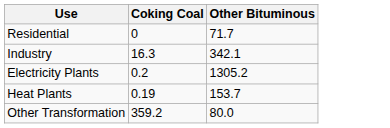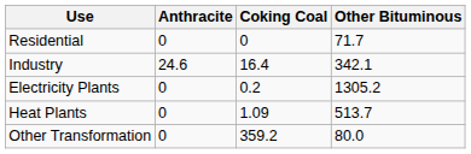+ column: Anthracite | 0 | 24.6 | 0 | 0 | 0
Industry | Coking Coal: 16.3 -> 16.4
Heat Plants | Coking Coal: 0.19 -> 1.09
Heat Plants | Other Bituminous: 153.7 -> 513.7
